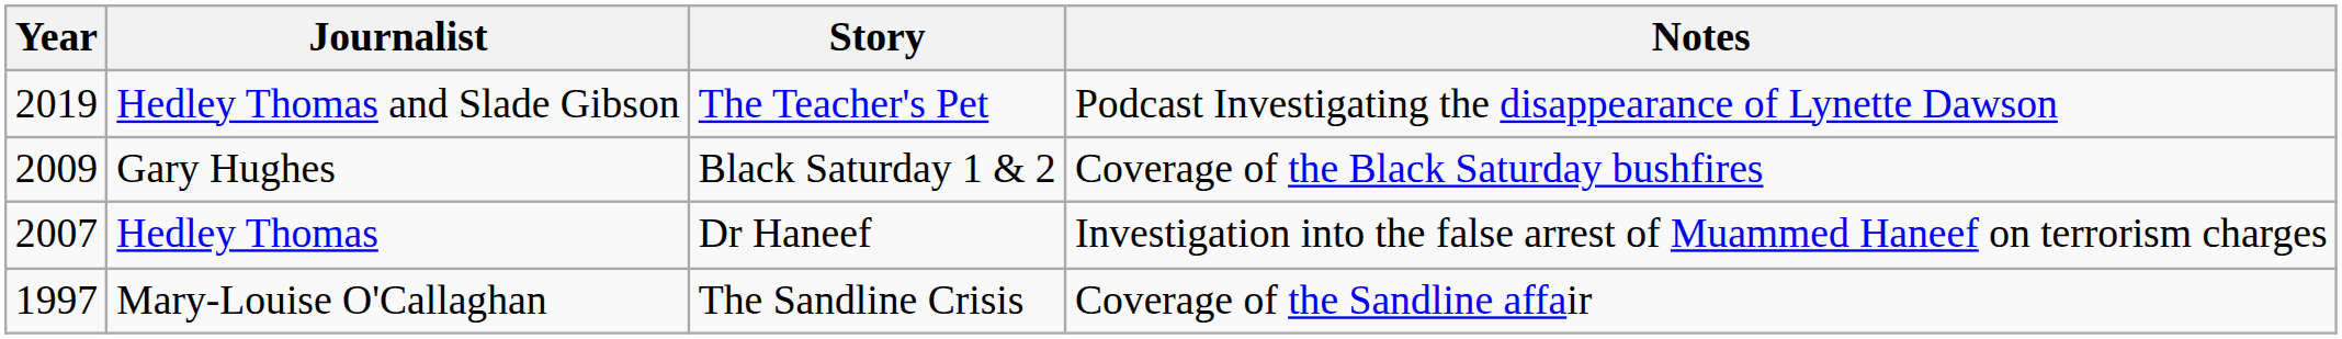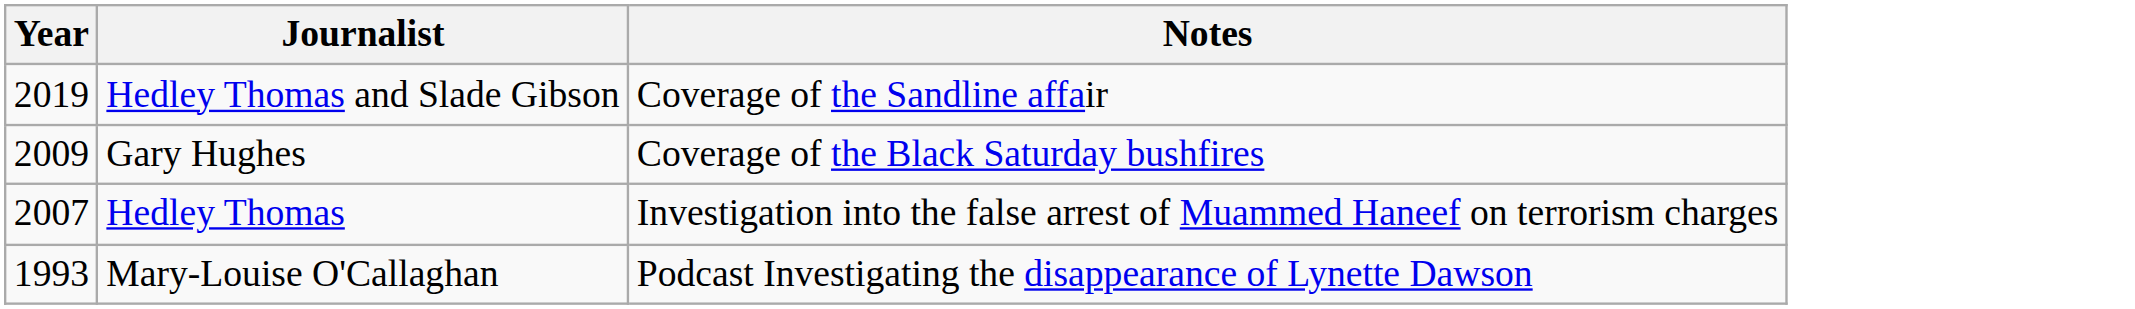- column: Story | The Teacher's Pet | Black Saturday 1 & 2 | Dr Haneef | The Sandline Crisis
Hedley Thomas and Slade Gibson | Notes: Podcast Investigating the disappearance of Lynette Dawson -> Coverage of the Sandline affair
Mary-Louise O'Callaghan | Year: 1997 -> 1993
Mary-Louise O'Callaghan | Notes: Coverage of the Sandline affair -> Podcast Investigating the disappearance of Lynette Dawson
